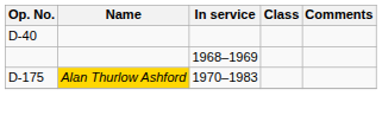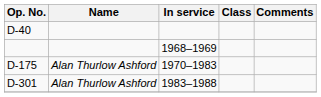D-175 | Name: gold background -> no background
+ row: D-301 | Alan Thurlow Ashford | 1983–1988
